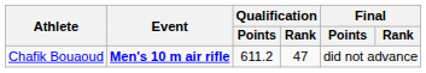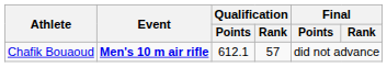Chafik Bouaoud | Qualification / Points: 611.2 -> 612.1
Chafik Bouaoud | Qualification / Rank: 47 -> 57
